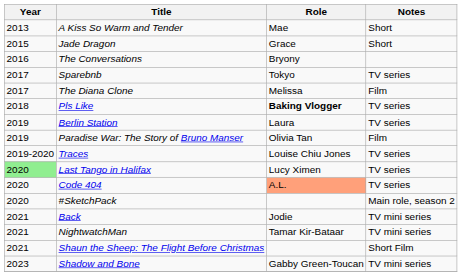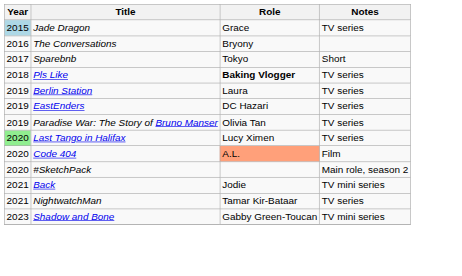- row: 2013 | A Kiss So Warm and Tender | Mae | Short
Jade Dragon | Year: no background -> lightblue background
Jade Dragon | Notes: Short -> TV series
Sparebnb | Notes: TV series -> Short
- row: 2017 | The Diana Clone | Melissa | Film
+ row: 2019 | EastEnders | DC Hazari | TV series
Paradise War: The Story of Bruno Manser | Notes: Film -> TV series
- row: 2019-2020 | Traces | Louise Chiu Jones | TV series
Code 404 | Notes: TV series -> Film
NightwatchMan | Notes: TV mini series -> TV series
- row: 2021 | Shaun the Sheep: The Flight Before Christmas | Short Film
